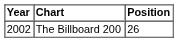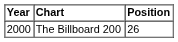The Billboard 200 | Year: 2002 -> 2000
